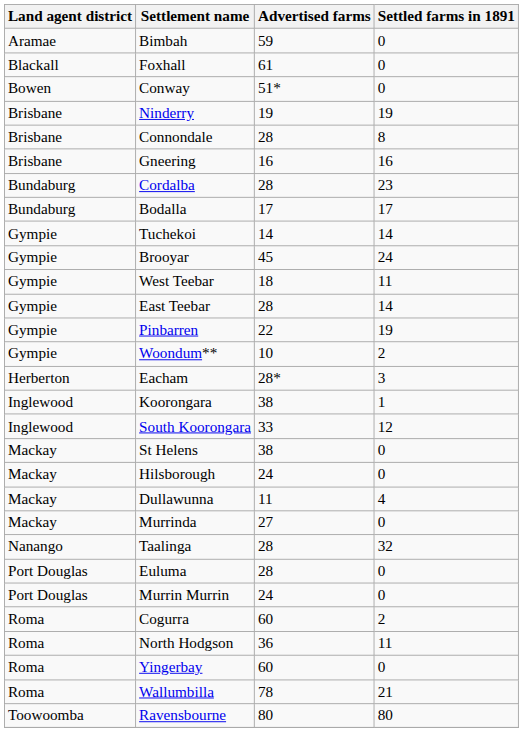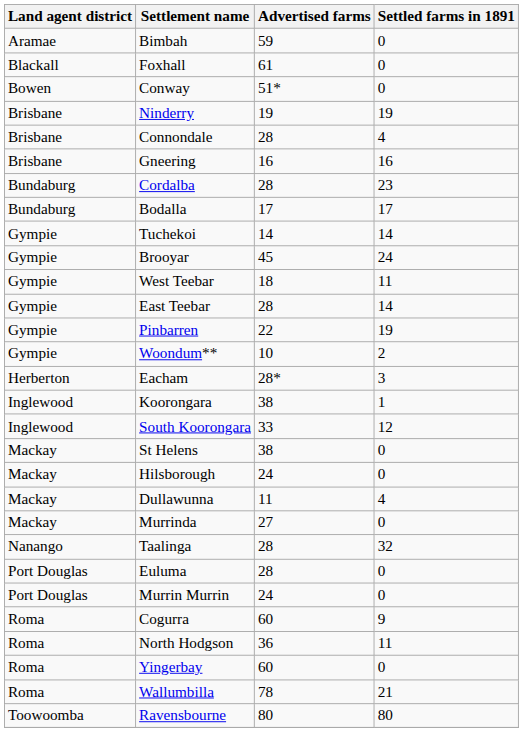Connondale | Settled farms in 1891: 8 -> 4
Cogurra | Settled farms in 1891: 2 -> 9
